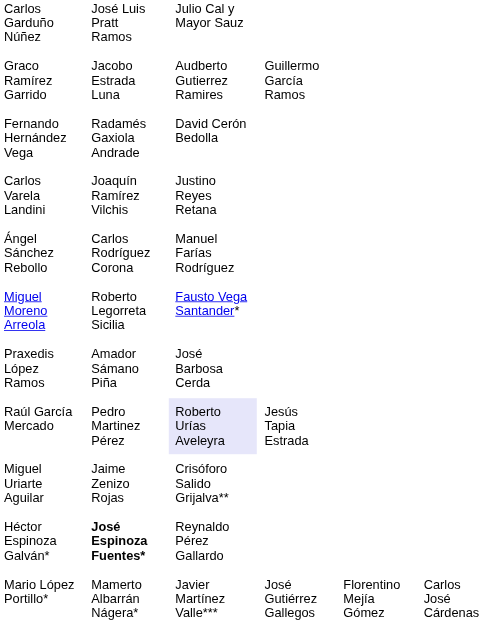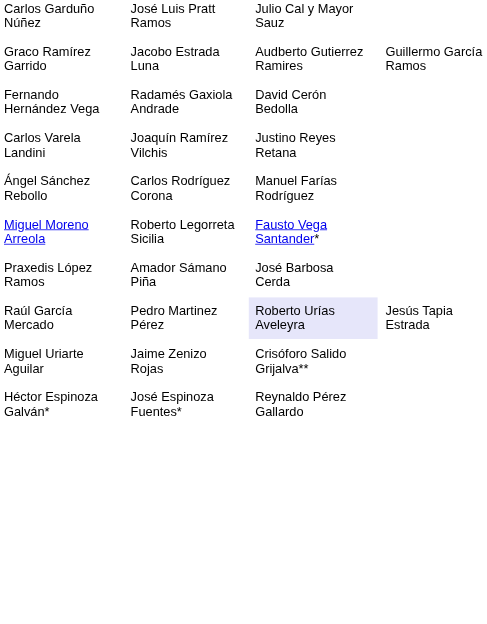Héctor Espinoza Galván* | column 2: bold -> normal
- row: Mario López Portillo* | Mamerto Albarrán Nágera* | Javier Martínez Valle*** | José Gutiérrez Gallegos | Florentino Mejía Gómez | Carlos José Cárdenas
